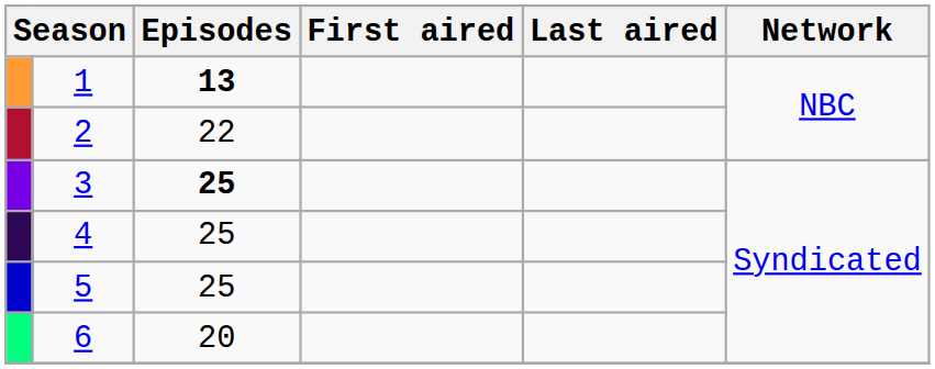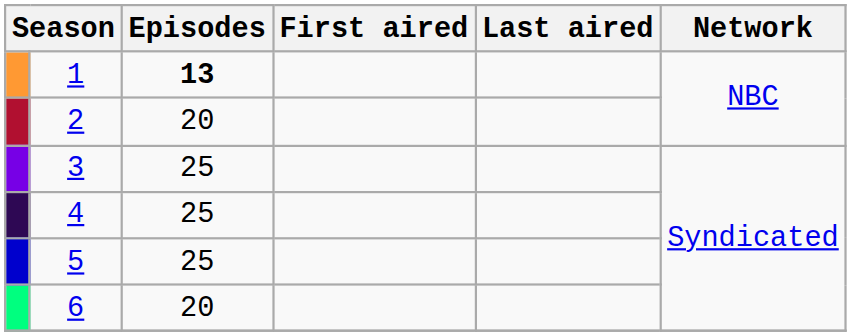2 | Episodes: 22 -> 20
3 | Episodes: bold -> normal
